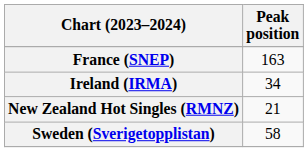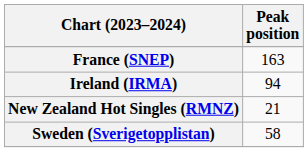Ireland (IRMA) | Peak position: 34 -> 94
